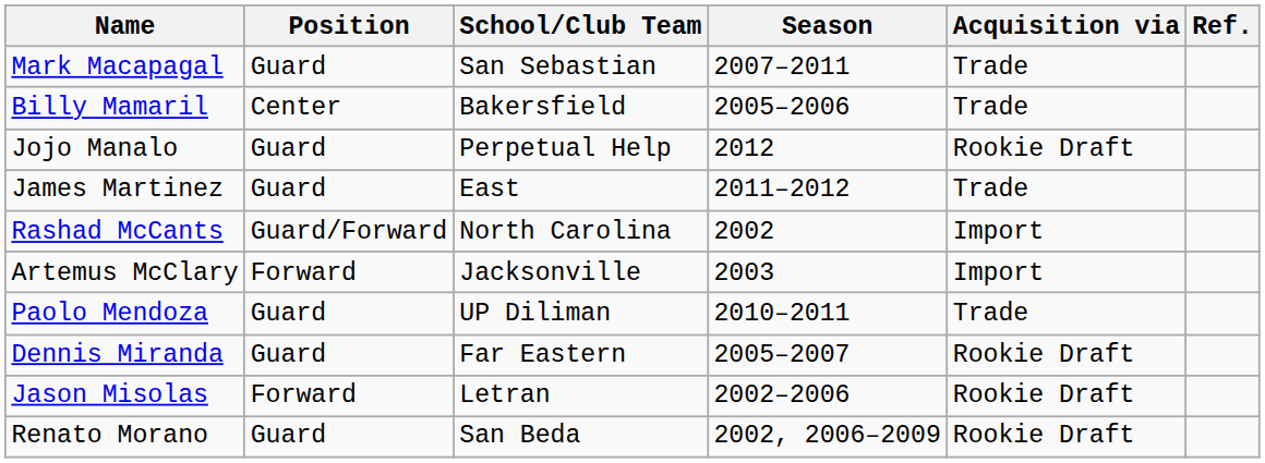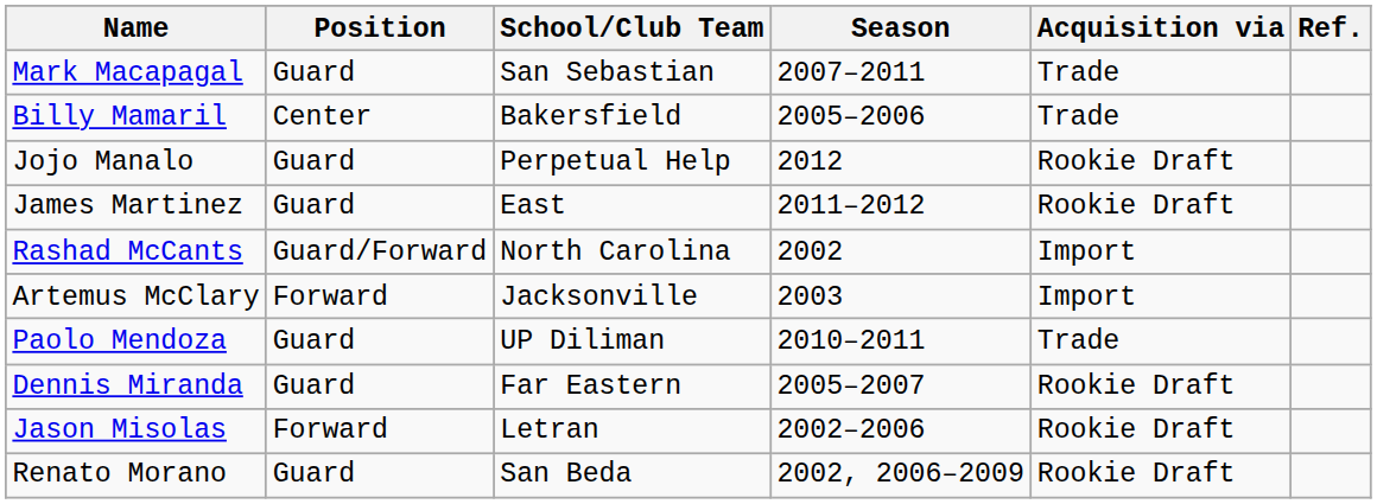James Martinez | Acquisition via: Trade -> Rookie Draft
